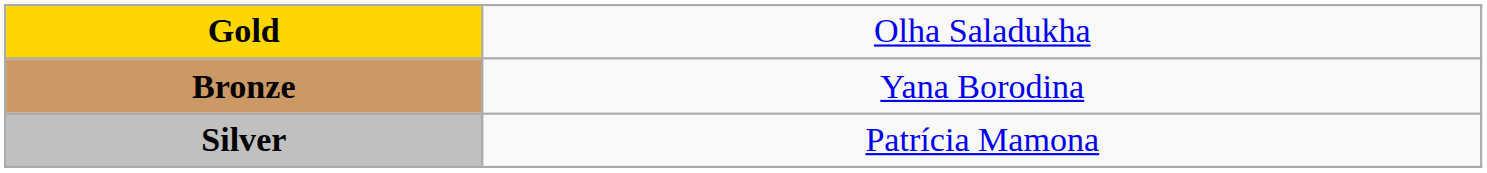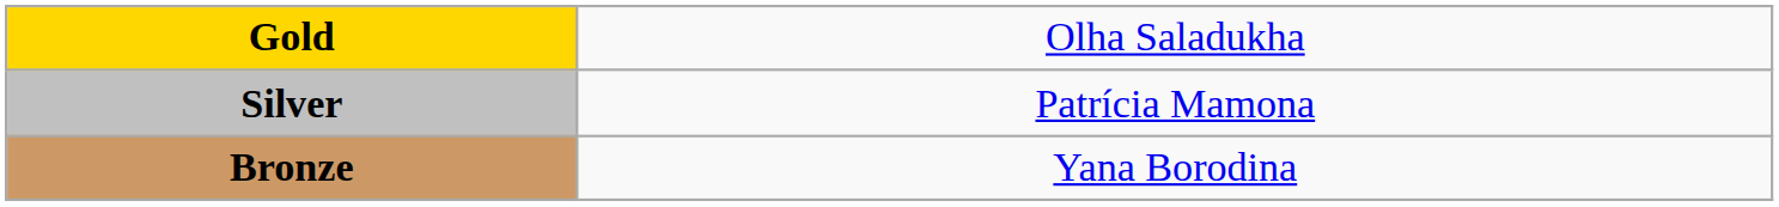rows swapped: Silver <-> Bronze
